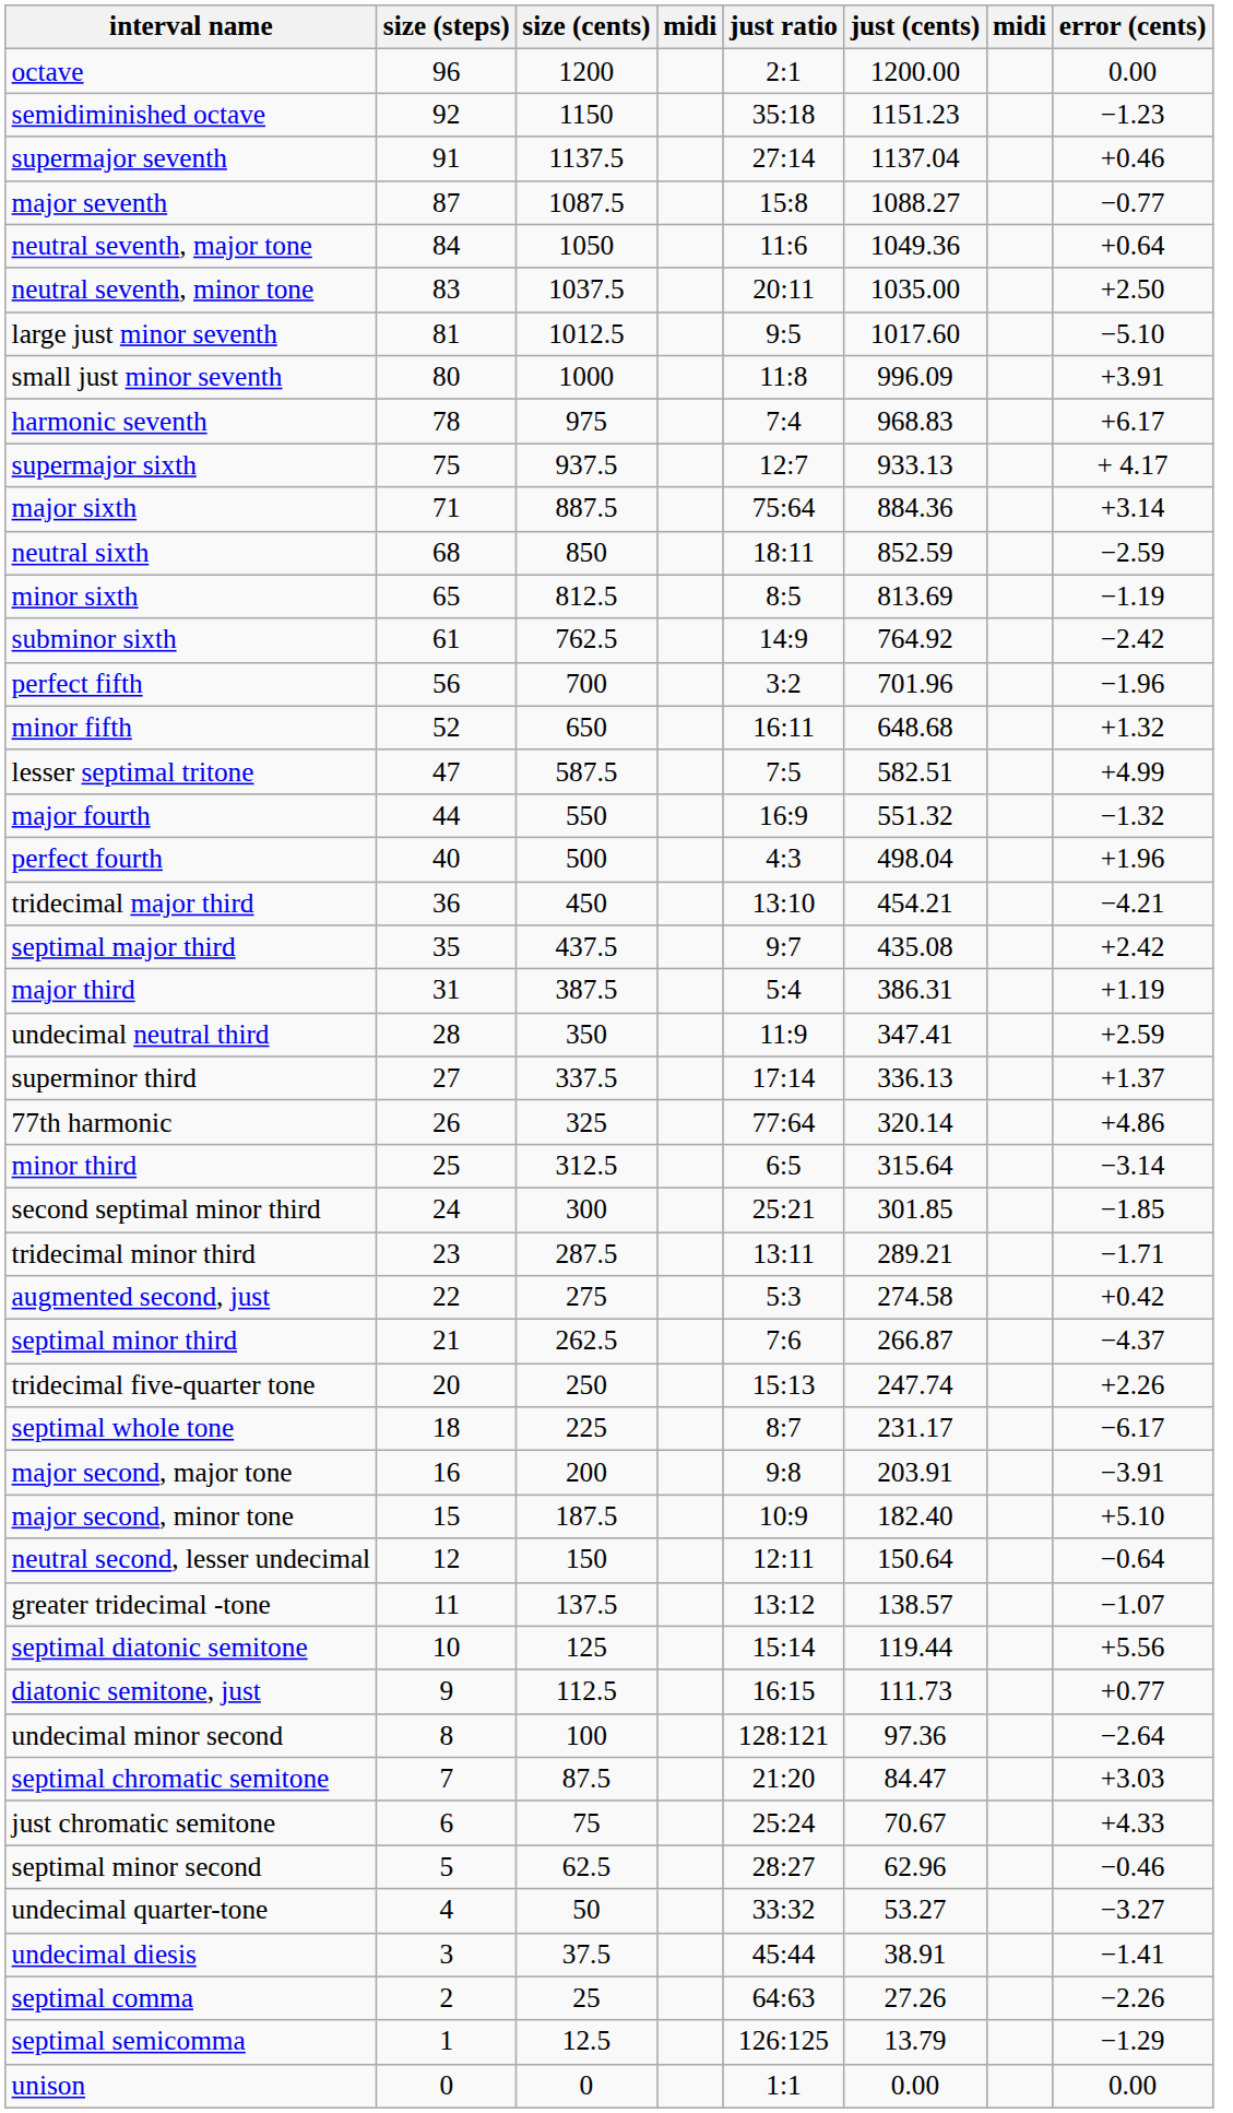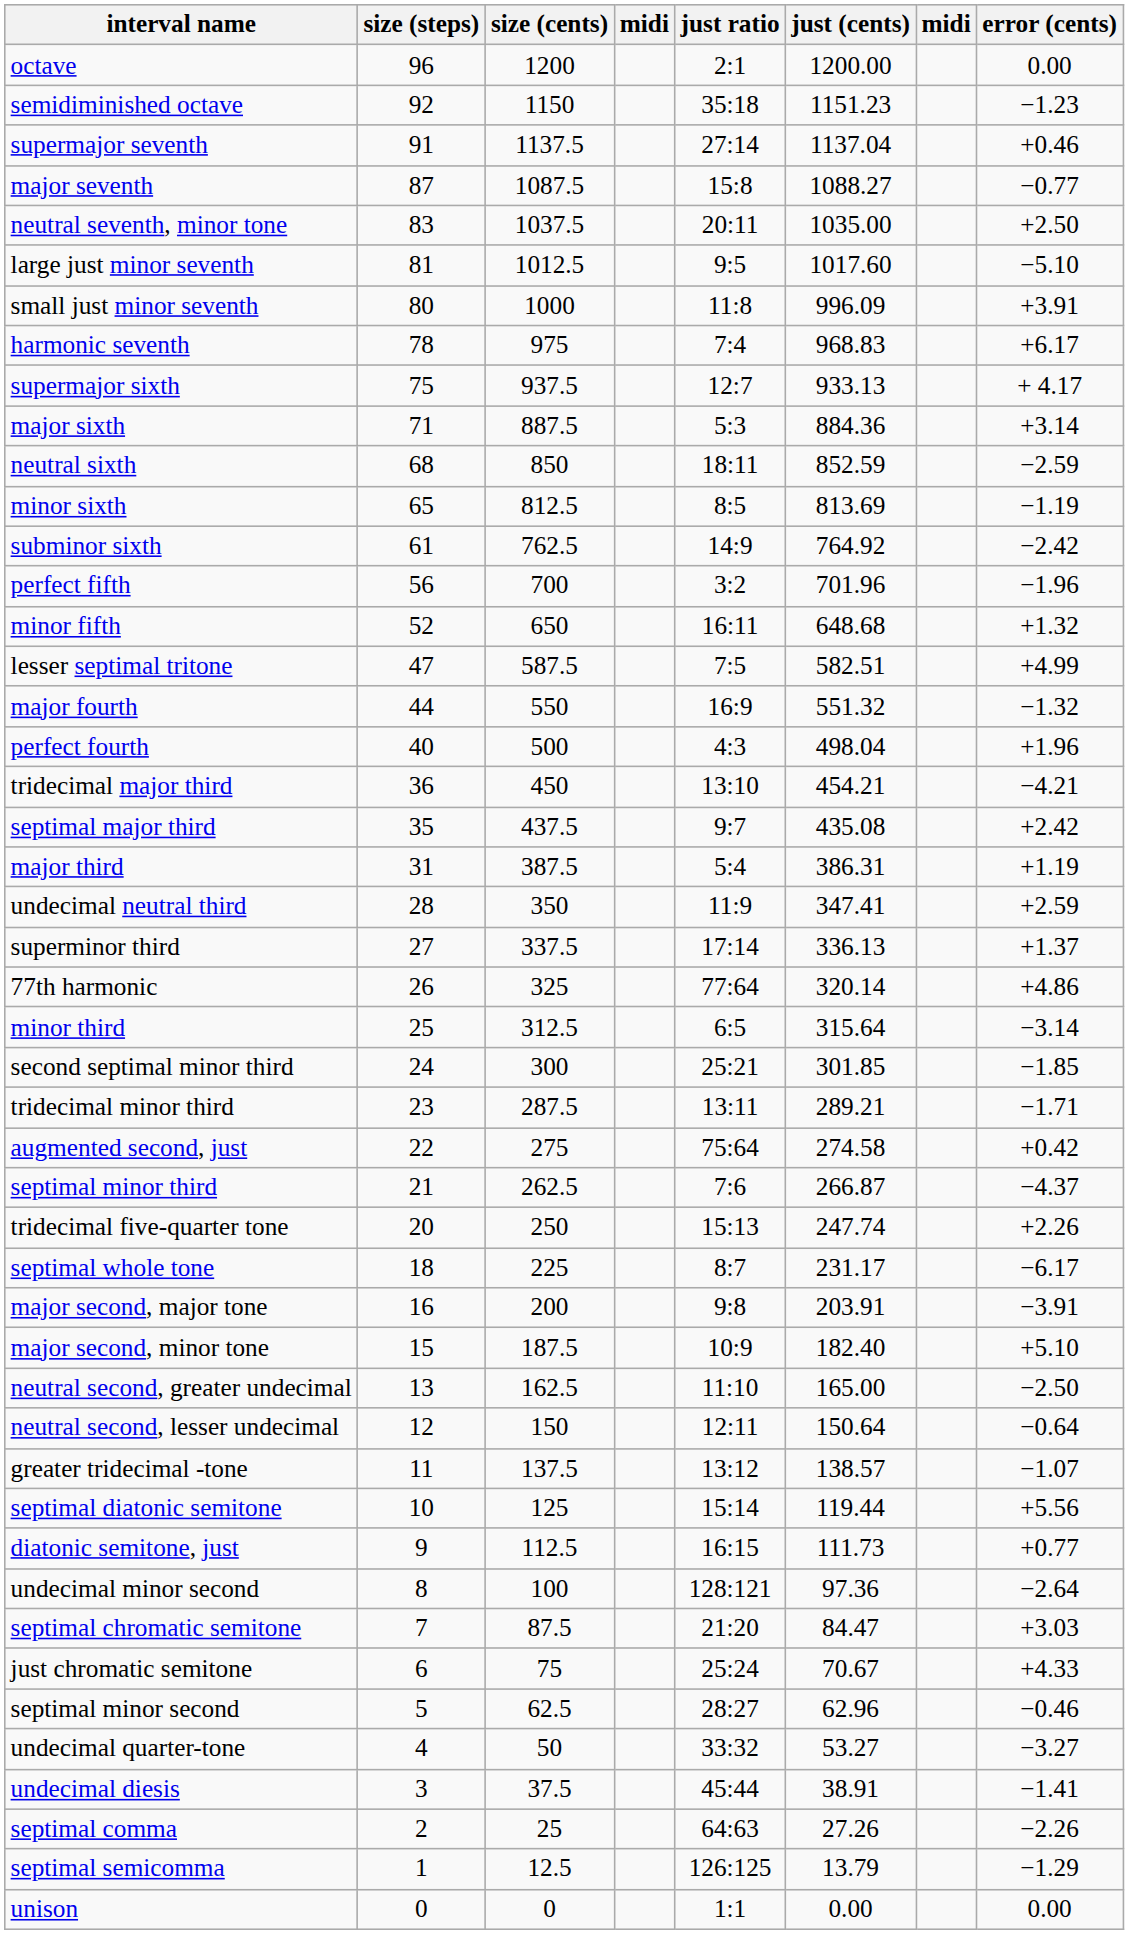- row: neutral seventh, major tone | 84 | 1050 | 11:6 | 1049.36 | +0.64
major sixth | just ratio: 75:64 -> 5:3
augmented second, just | just ratio: 5:3 -> 75:64
+ row: neutral second, greater undecimal | 13 | 162.5 | 11:10 | 165.00 | −2.50
